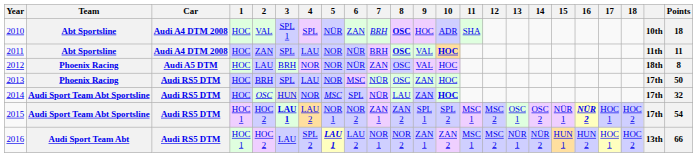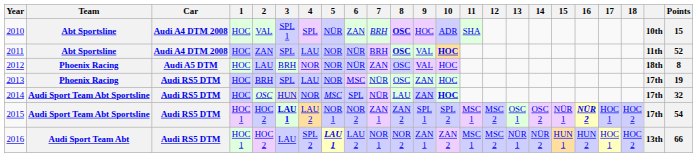2010 | Points: 18 -> 15
2011 | Points: 11 -> 52
2013 | Points: 50 -> 19
